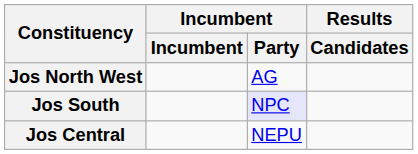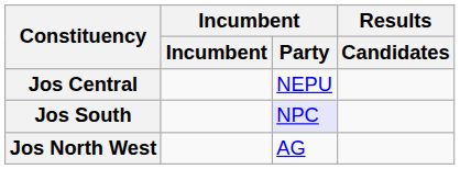rows swapped: Jos Central <-> Jos North West
